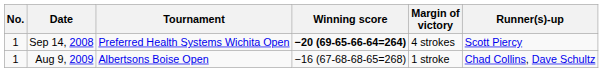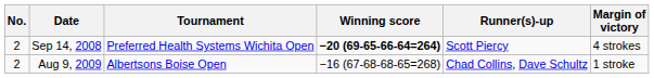columns swapped: Margin of victory <-> Runner(s)-up
Sep 14, 2008 | No.: 1 -> 2
Aug 9, 2009 | No.: 1 -> 2
